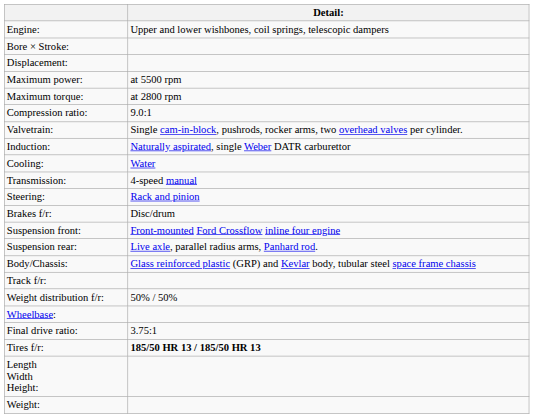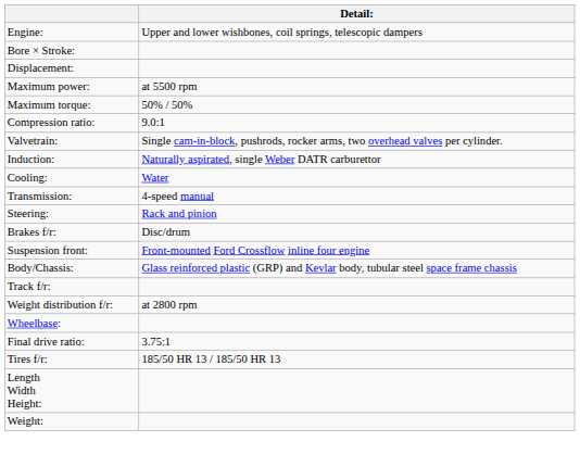Maximum torque: | Detail:: at 2800 rpm -> 50% / 50%
- row: Suspension rear: | Live axle, parallel radius arms, Panhard rod.
Weight distribution f/r: | Detail:: 50% / 50% -> at 2800 rpm
Tires f/r: | Detail:: bold -> normal
